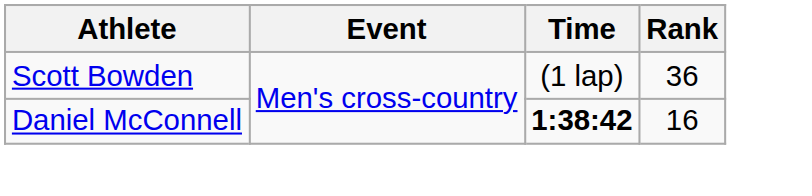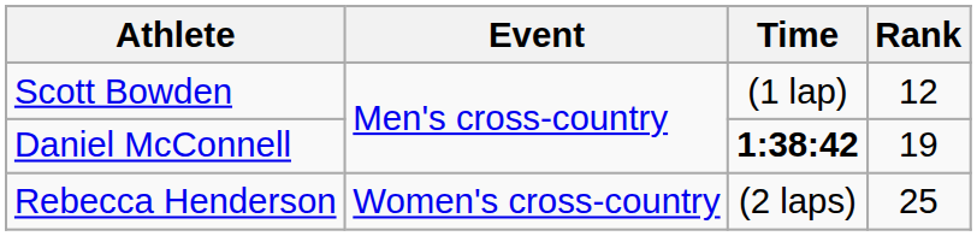Scott Bowden | Rank: 36 -> 12
Daniel McConnell | Rank: 16 -> 19
+ row: Rebecca Henderson | Women's cross-country | (2 laps) | 25
